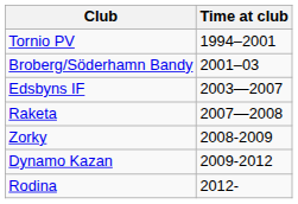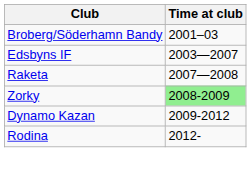- row: Tornio PV | 1994–2001
Zorky | Time at club: no background -> lightgreen background
